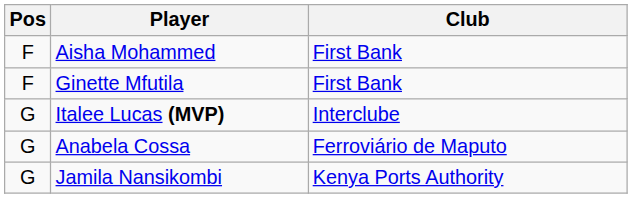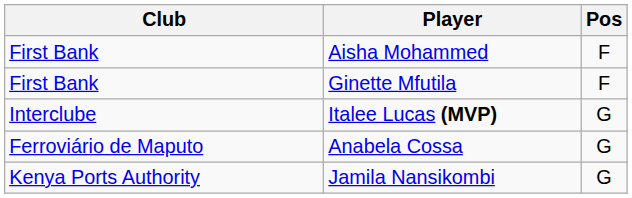columns swapped: Pos <-> Club
